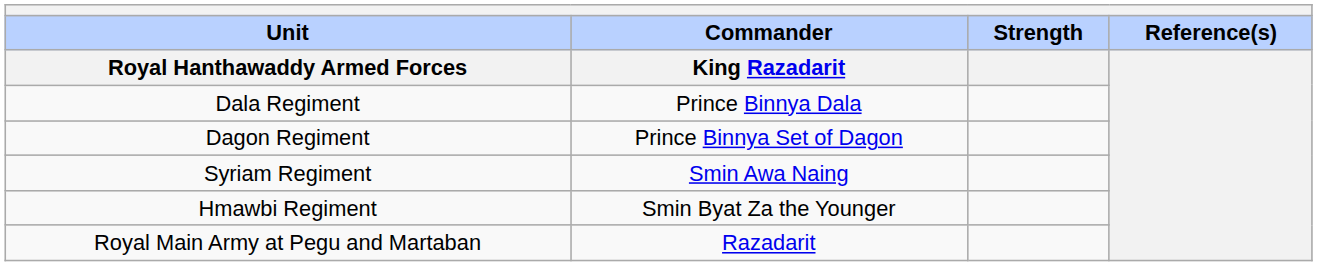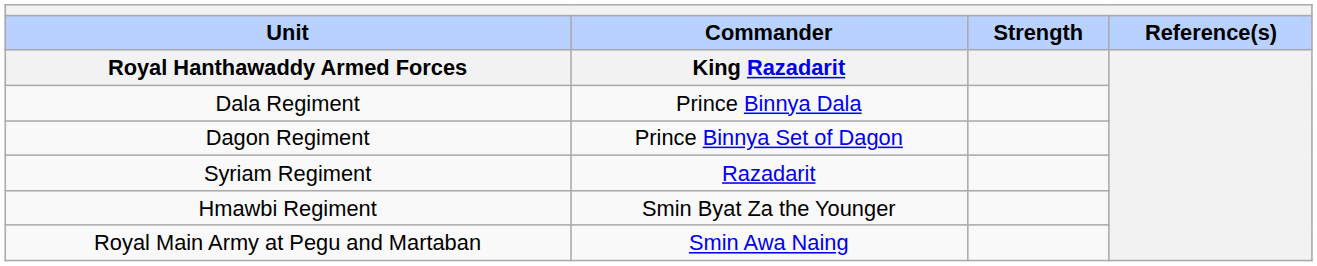Syriam Regiment | Commander / King Razadarit: Smin Awa Naing -> Razadarit
Royal Main Army at Pegu and Martaban | Commander / King Razadarit: Razadarit -> Smin Awa Naing
